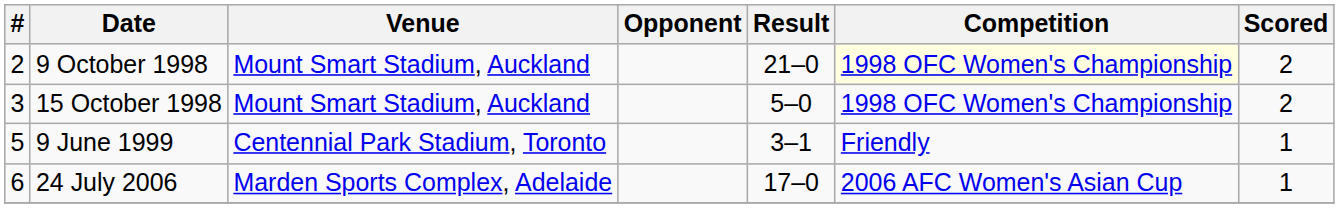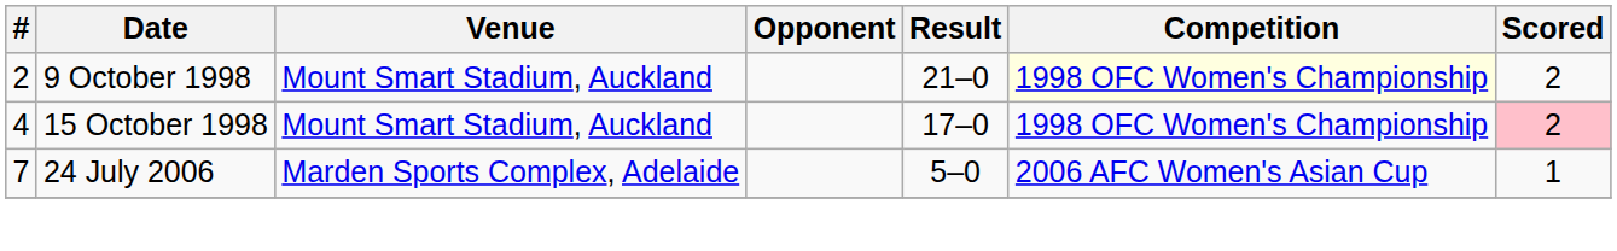15 October 1998 | #: 3 -> 4
15 October 1998 | Result: 5–0 -> 17–0
15 October 1998 | Scored: no background -> pink background
- row: 5 | 9 June 1999 | Centennial Park Stadium, Toronto | 3–1 | Friendly | 1
24 July 2006 | #: 6 -> 7
24 July 2006 | Result: 17–0 -> 5–0
